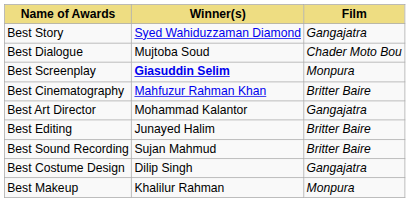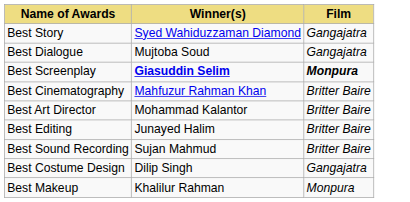Best Dialogue | Film: Chader Moto Bou -> Gangajatra
Best Screenplay | Film: normal -> bold
Best Art Director | Film: Gangajatra -> Britter Baire
